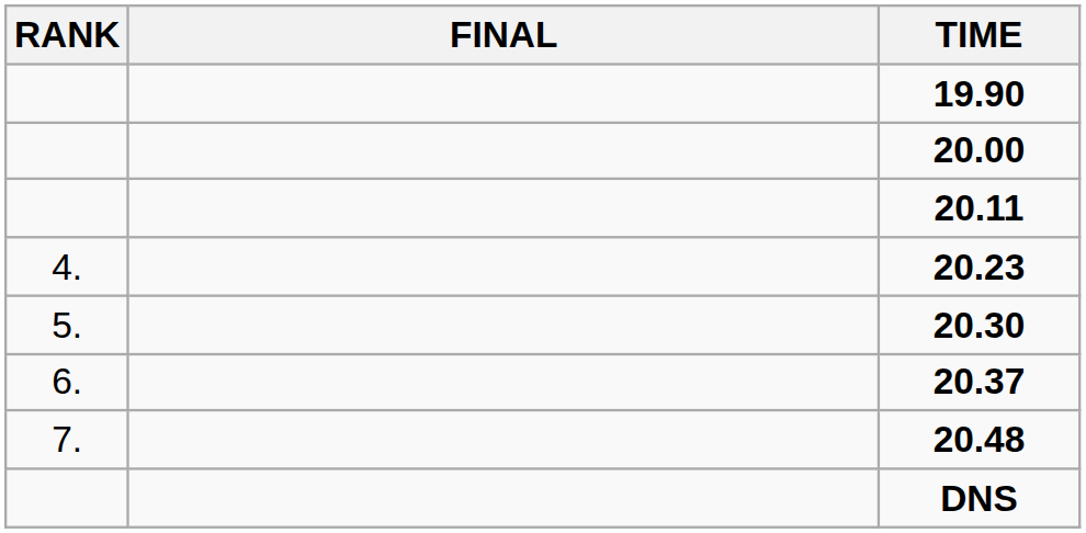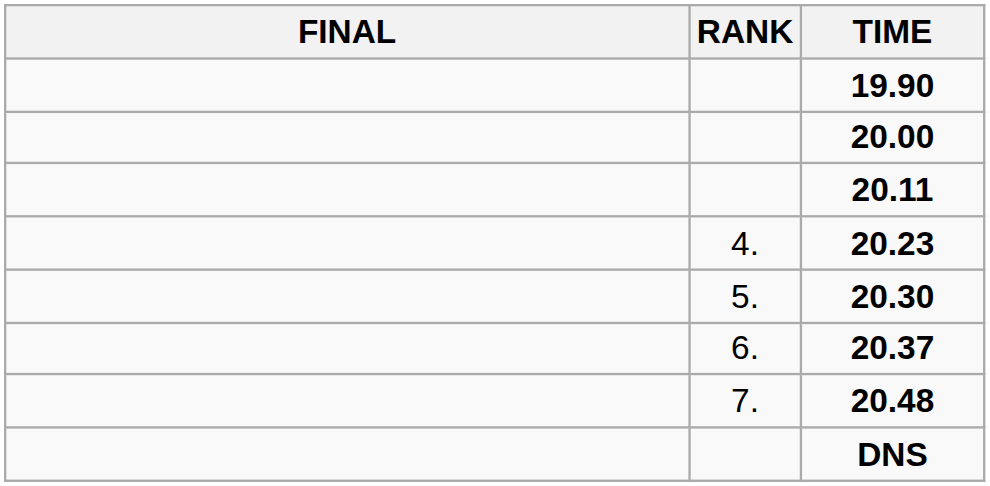columns swapped: RANK <-> FINAL
